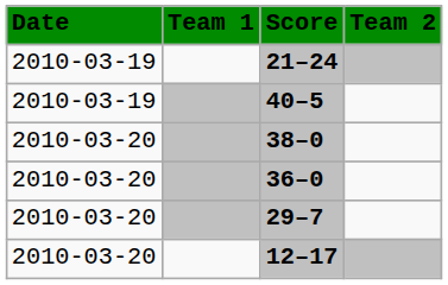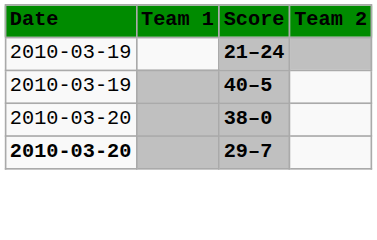- row: 2010-03-20 | 36–0
29–7 | Date: normal -> bold
- row: 2010-03-20 | 12–17
